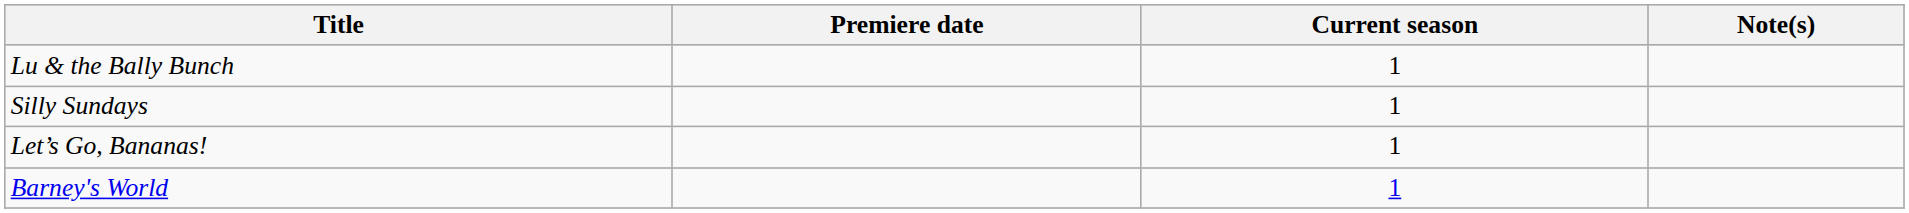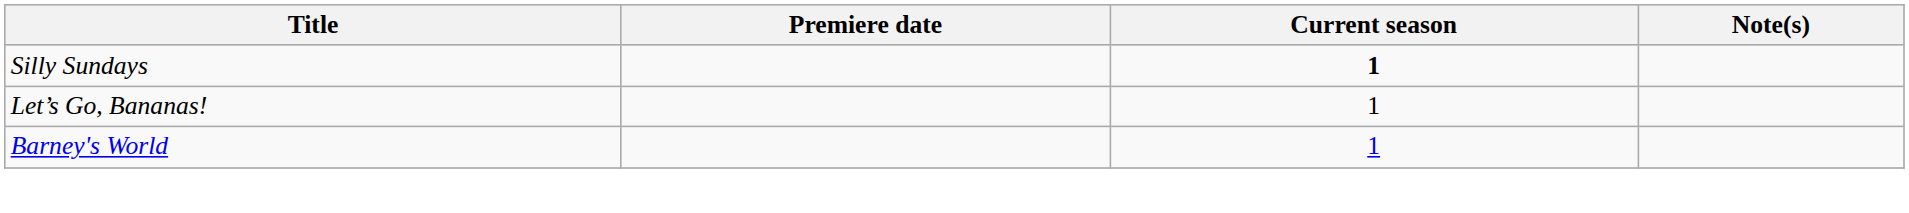- row: Lu & the Bally Bunch | 1
Silly Sundays | Current season: normal -> bold
